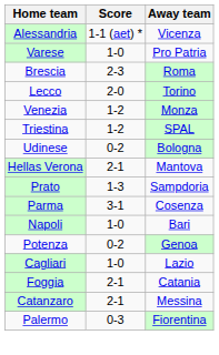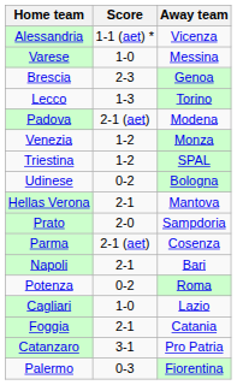Varese | Away team: Pro Patria -> Messina
Brescia | Away team: Roma -> Genoa
Lecco | Score: 2-0 -> 1-3
+ row: Padova | 2-1 (aet) | Modena
Prato | Score: 1-3 -> 2-0
Parma | Score: 3-1 -> 2-1 (aet)
Napoli | Score: 1-0 -> 2-1
Potenza | Away team: Genoa -> Roma
Catanzaro | Score: 2-1 -> 3-1
Catanzaro | Away team: Messina -> Pro Patria
